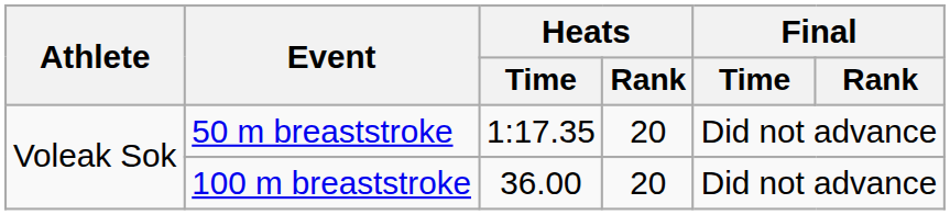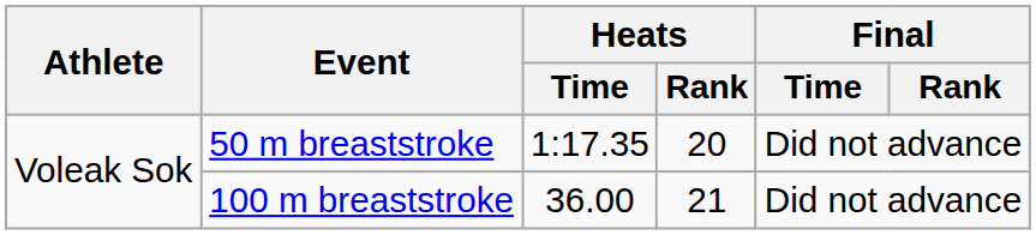100 m breaststroke | Heats / Rank: 20 -> 21
